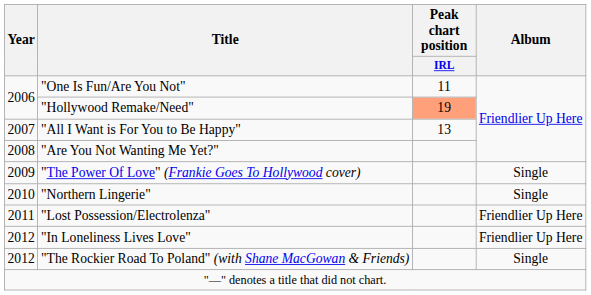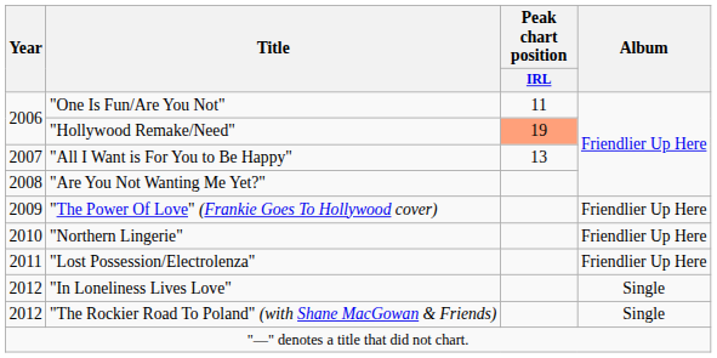"The Power Of Love" (Frankie Goes To Hollywood cover) | Album: Single -> Friendlier Up Here
"Northern Lingerie" | Album: Single -> Friendlier Up Here
"In Loneliness Lives Love" | Album: Friendlier Up Here -> Single
